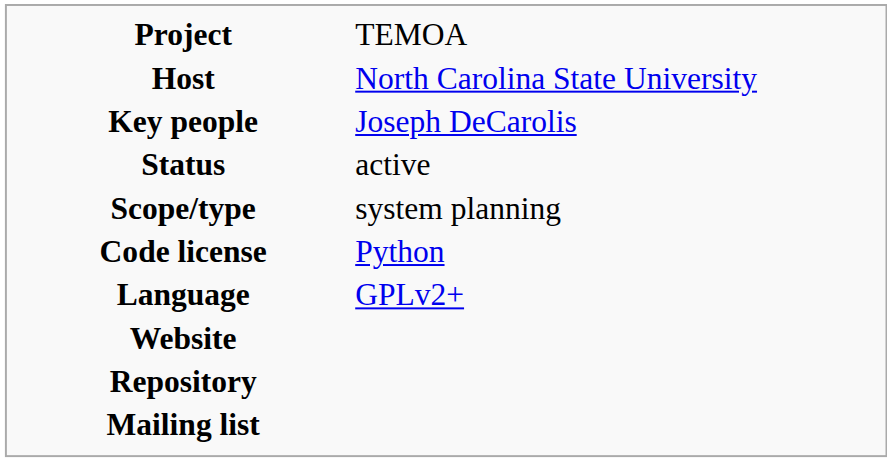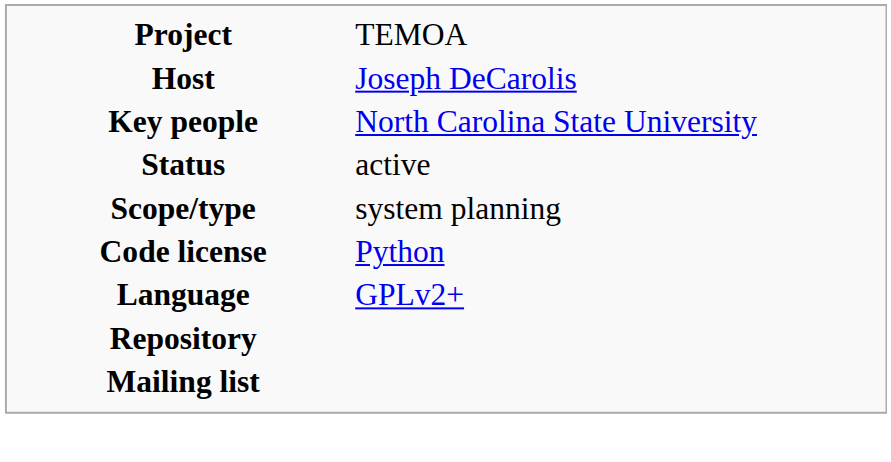Host | column 2: North Carolina State University -> Joseph DeCarolis
Key people | column 2: Joseph DeCarolis -> North Carolina State University
- row: Website
